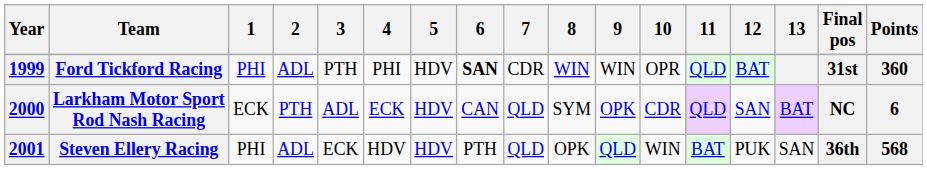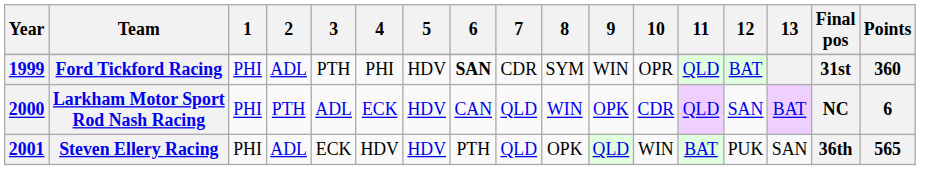Ford Tickford Racing | 8: WIN -> SYM
Larkham Motor Sport Rod Nash Racing | 1: ECK -> PHI
Larkham Motor Sport Rod Nash Racing | 8: SYM -> WIN
Steven Ellery Racing | Points: 568 -> 565
